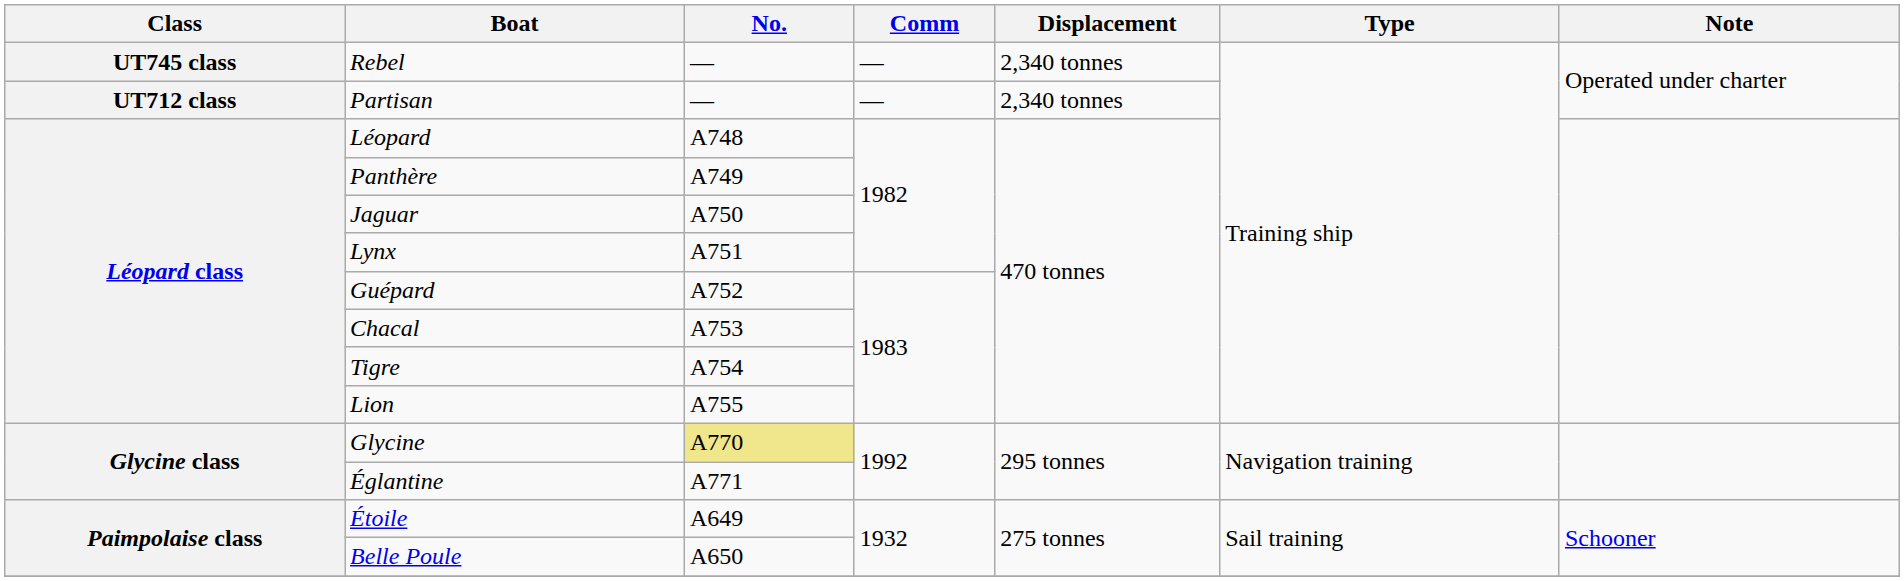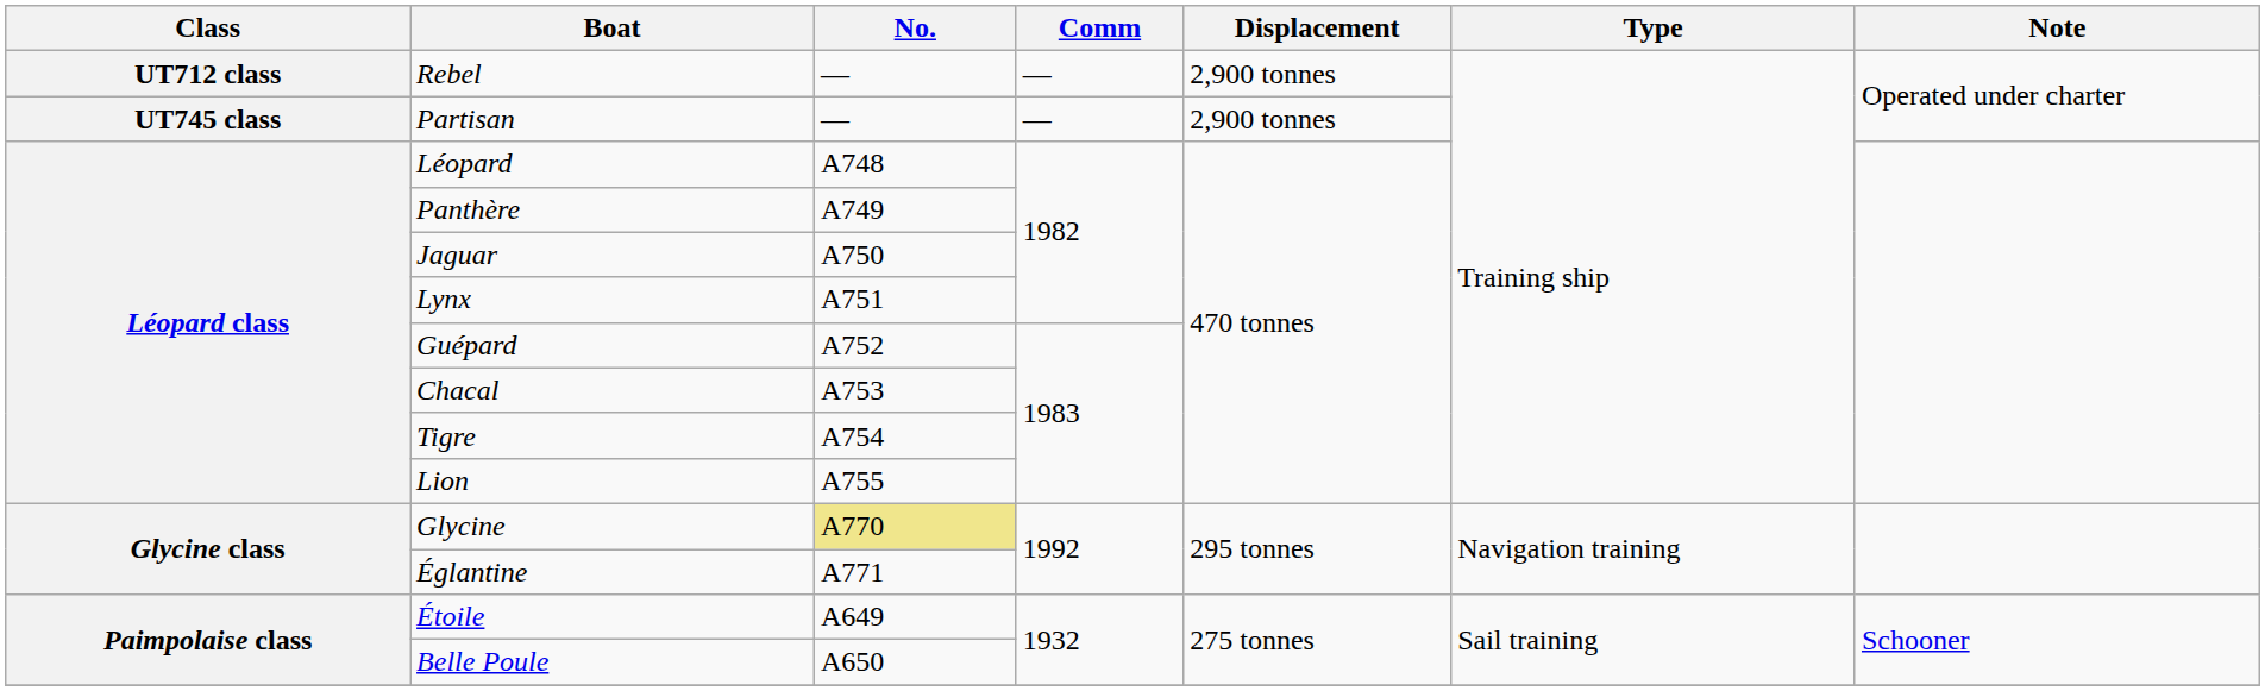Rebel | Class: UT745 class -> UT712 class
Rebel | Displacement: 2,340 tonnes -> 2,900 tonnes
Partisan | Class: UT712 class -> UT745 class
Partisan | Displacement: 2,340 tonnes -> 2,900 tonnes
